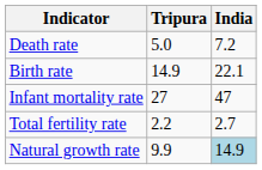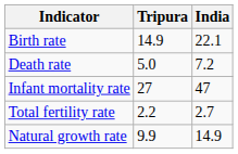rows swapped: Birth rate <-> Death rate
Natural growth rate | India: lightblue background -> no background
